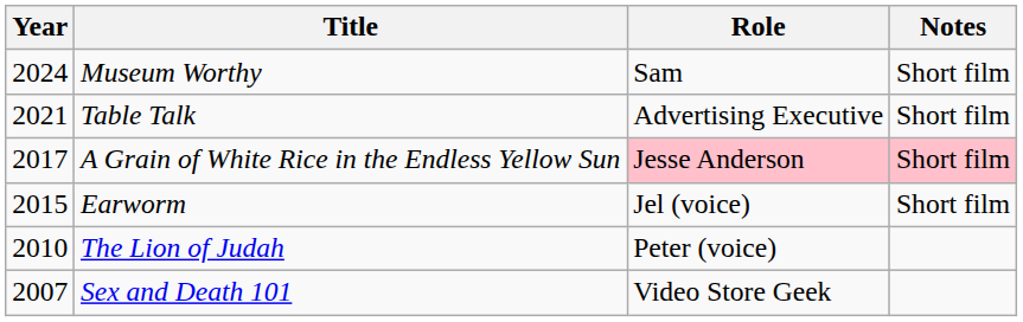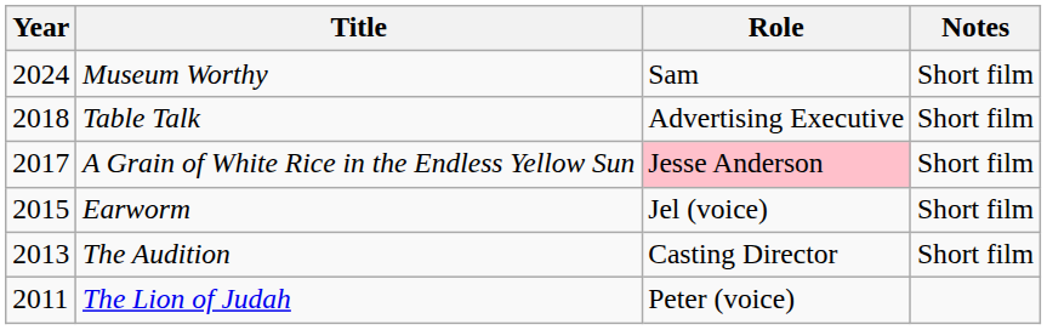Table Talk | Year: 2021 -> 2018
A Grain of White Rice in the Endless Yellow Sun | Notes: pink background -> no background
+ row: 2013 | The Audition | Casting Director | Short film
The Lion of Judah | Year: 2010 -> 2011
- row: 2007 | Sex and Death 101 | Video Store Geek
